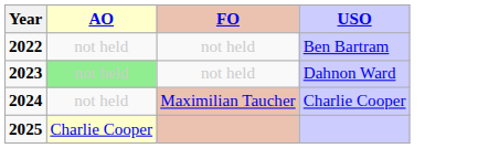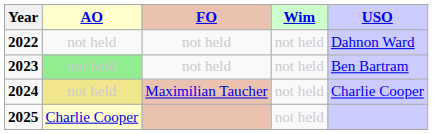+ column: Wim | not held | not held | not held | not held
2022 | USO: Ben Bartram -> Dahnon Ward
2023 | USO: Dahnon Ward -> Ben Bartram
2024 | AO: no background -> khaki background
